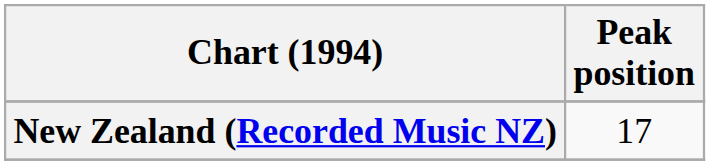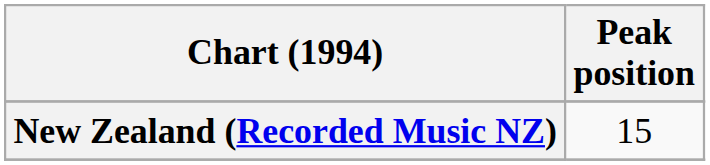New Zealand (Recorded Music NZ) | Peak position: 17 -> 15
